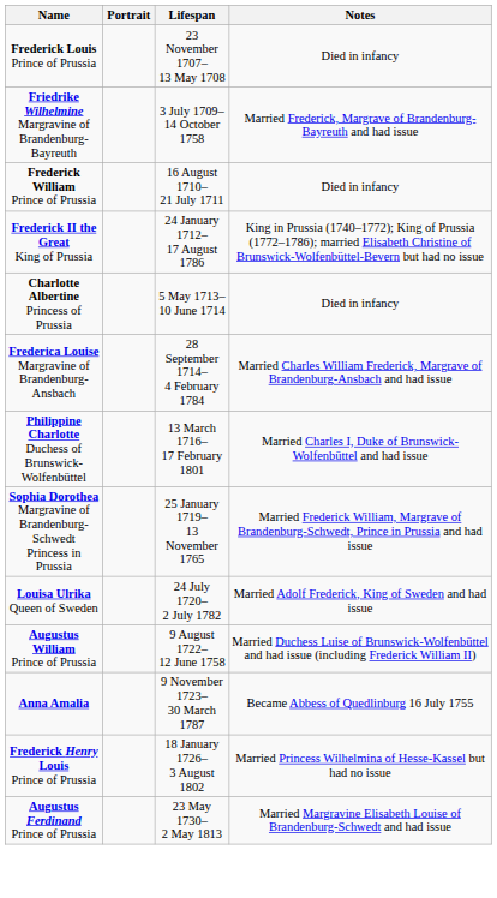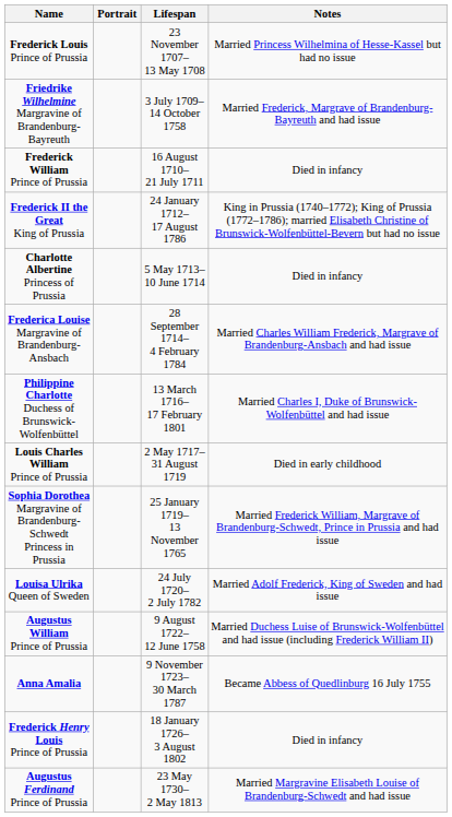Frederick Louis Prince of Prussia | Notes: Died in infancy -> Married Princess Wilhelmina of Hesse-Kassel but had no issue
+ row: Louis Charles William Prince of Prussia | 2 May 1717– 31 August 1719 | Died in early childhood
Frederick Henry Louis Prince of Prussia | Notes: Married Princess Wilhelmina of Hesse-Kassel but had no issue -> Died in infancy
